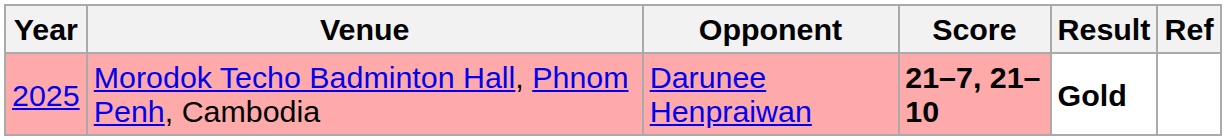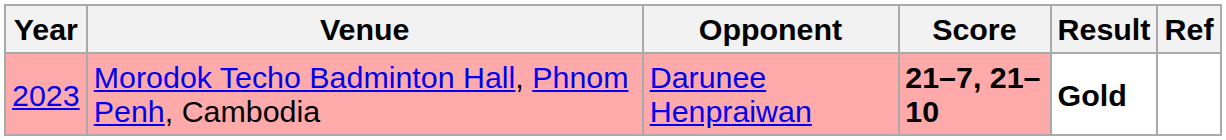Morodok Techo Badminton Hall, Phnom Penh, Cambodia | Year: 2025 -> 2023
